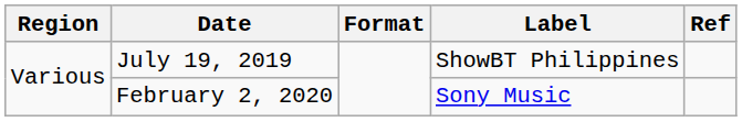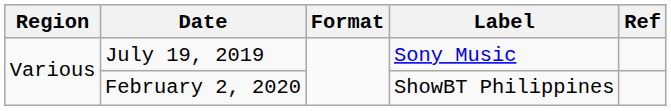July 19, 2019 | Label: ShowBT Philippines -> Sony Music
February 2, 2020 | Label: Sony Music -> ShowBT Philippines
